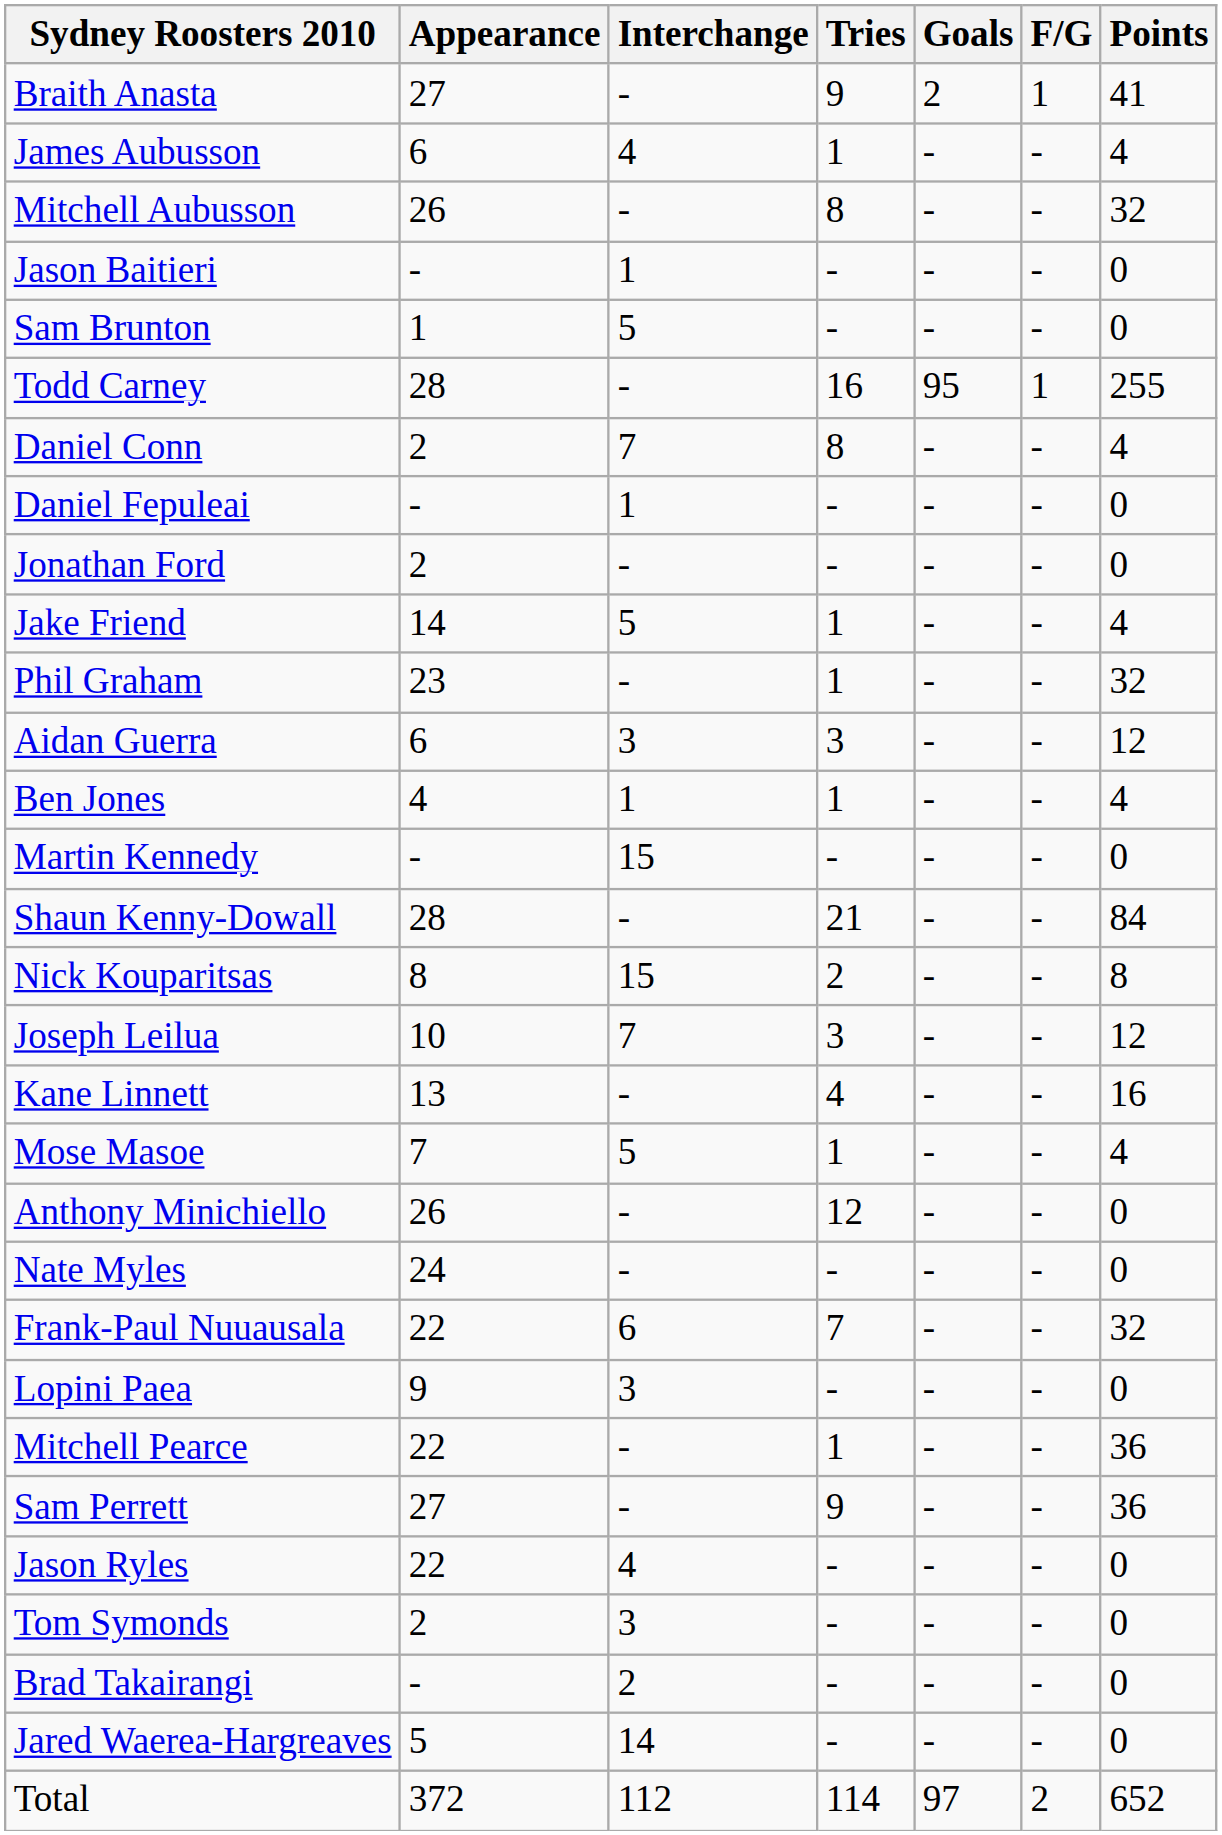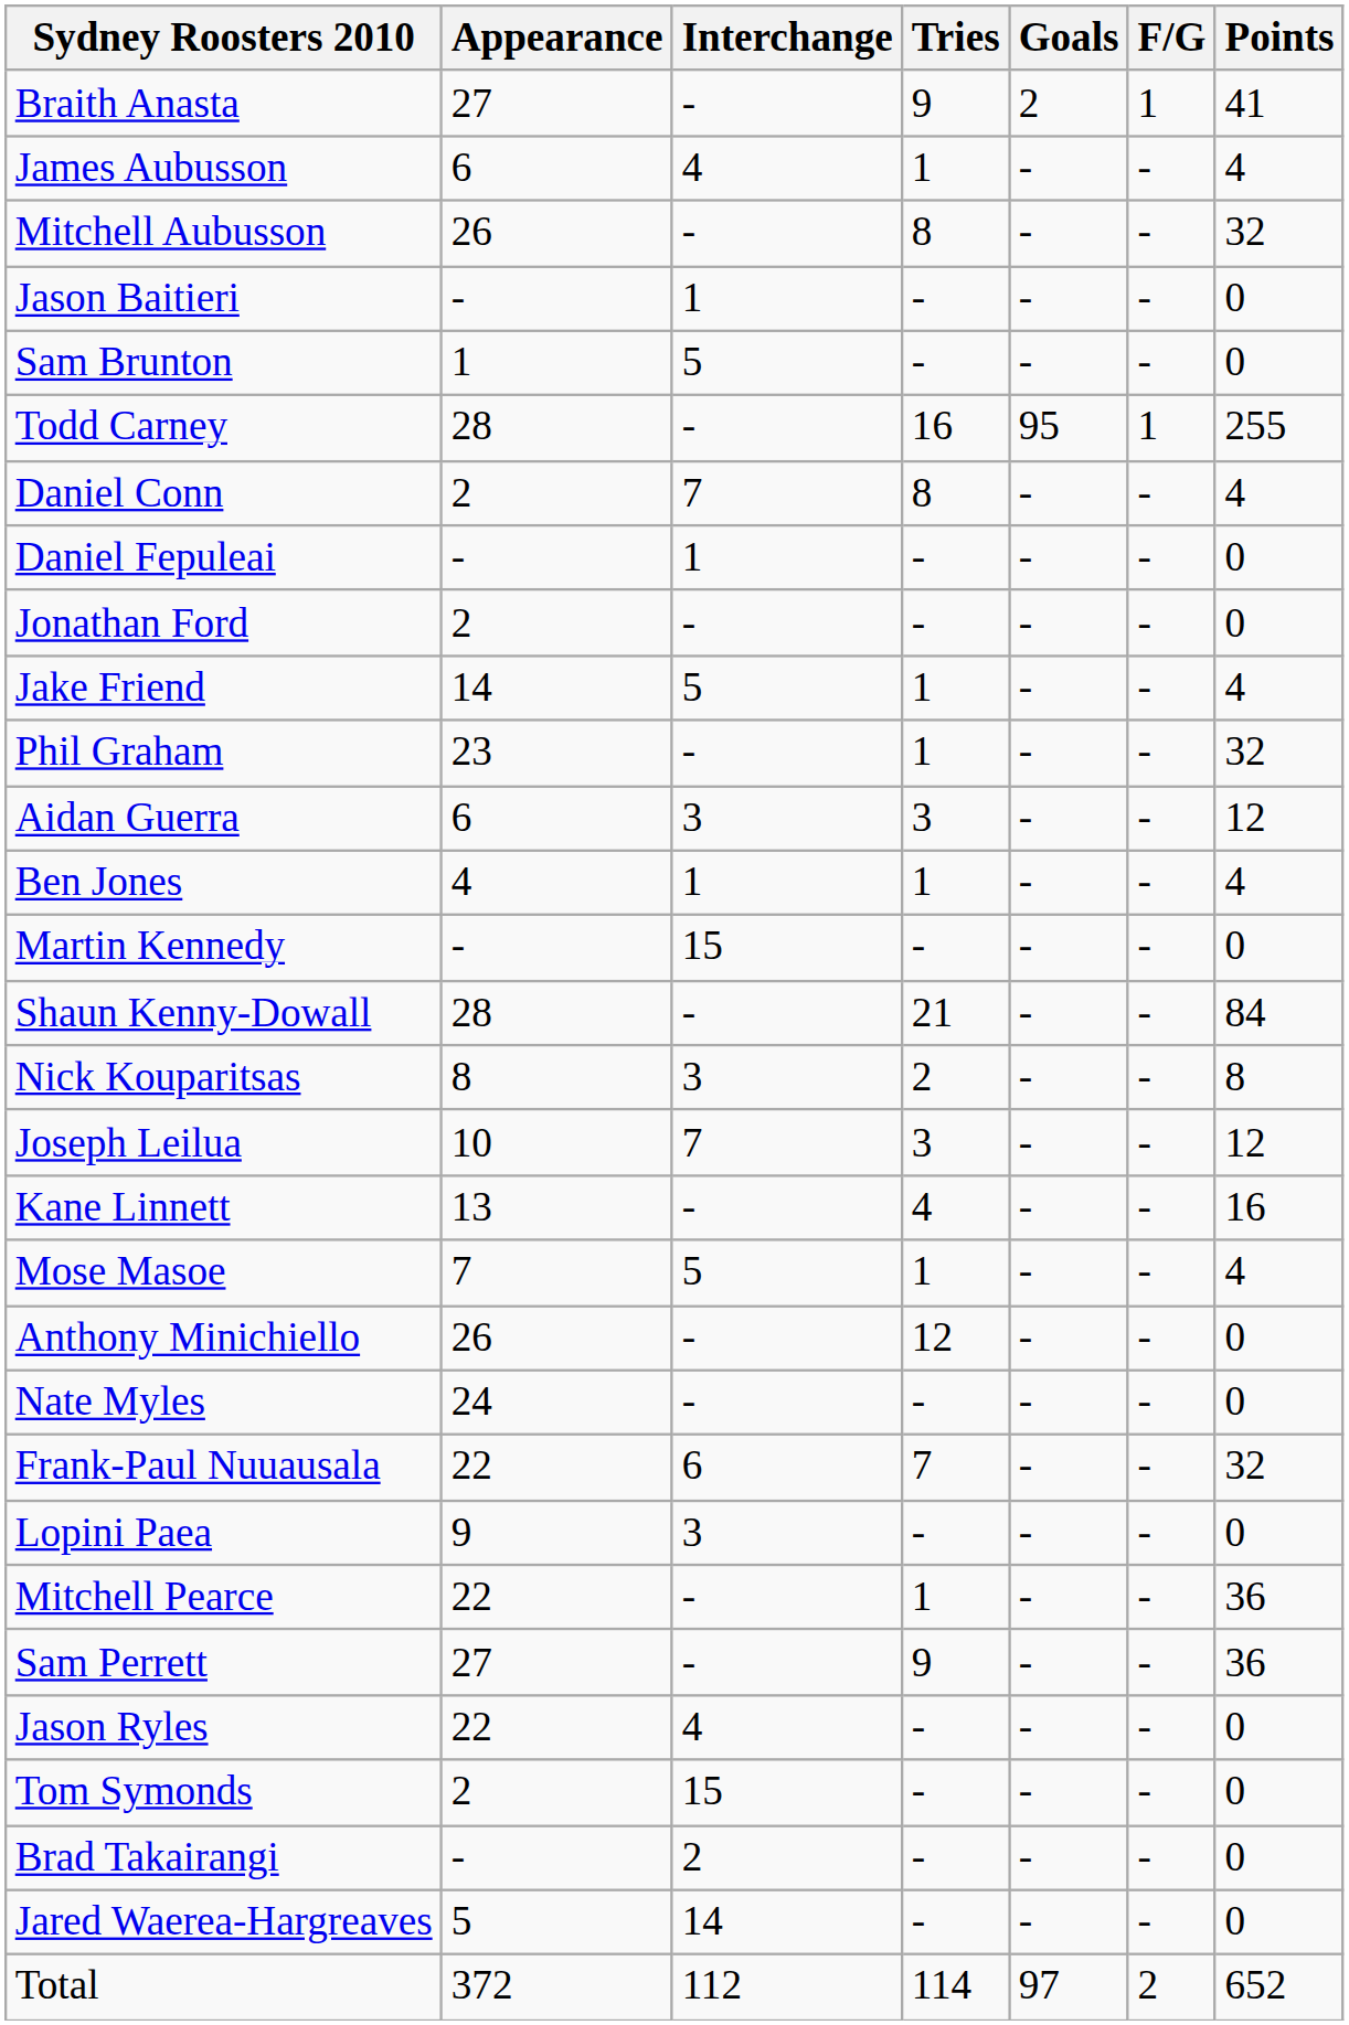Nick Kouparitsas | Interchange: 15 -> 3
Tom Symonds | Interchange: 3 -> 15
